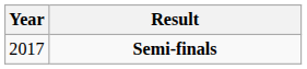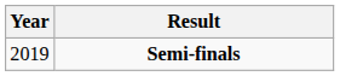Semi-finals | Year: 2017 -> 2019
